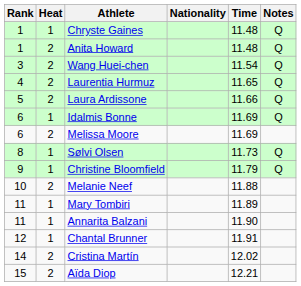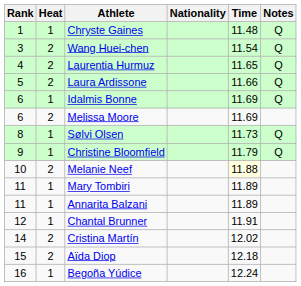- row: 1 | 2 | Anita Howard | 11.48 | Q
Melanie Neef | Time: no background -> lightyellow background
Annarita Balzani | Time: 11.90 -> 11.89
Aïda Diop | Time: 12.21 -> 12.18
+ row: 16 | 1 | Begoña Yúdice | 12.24
